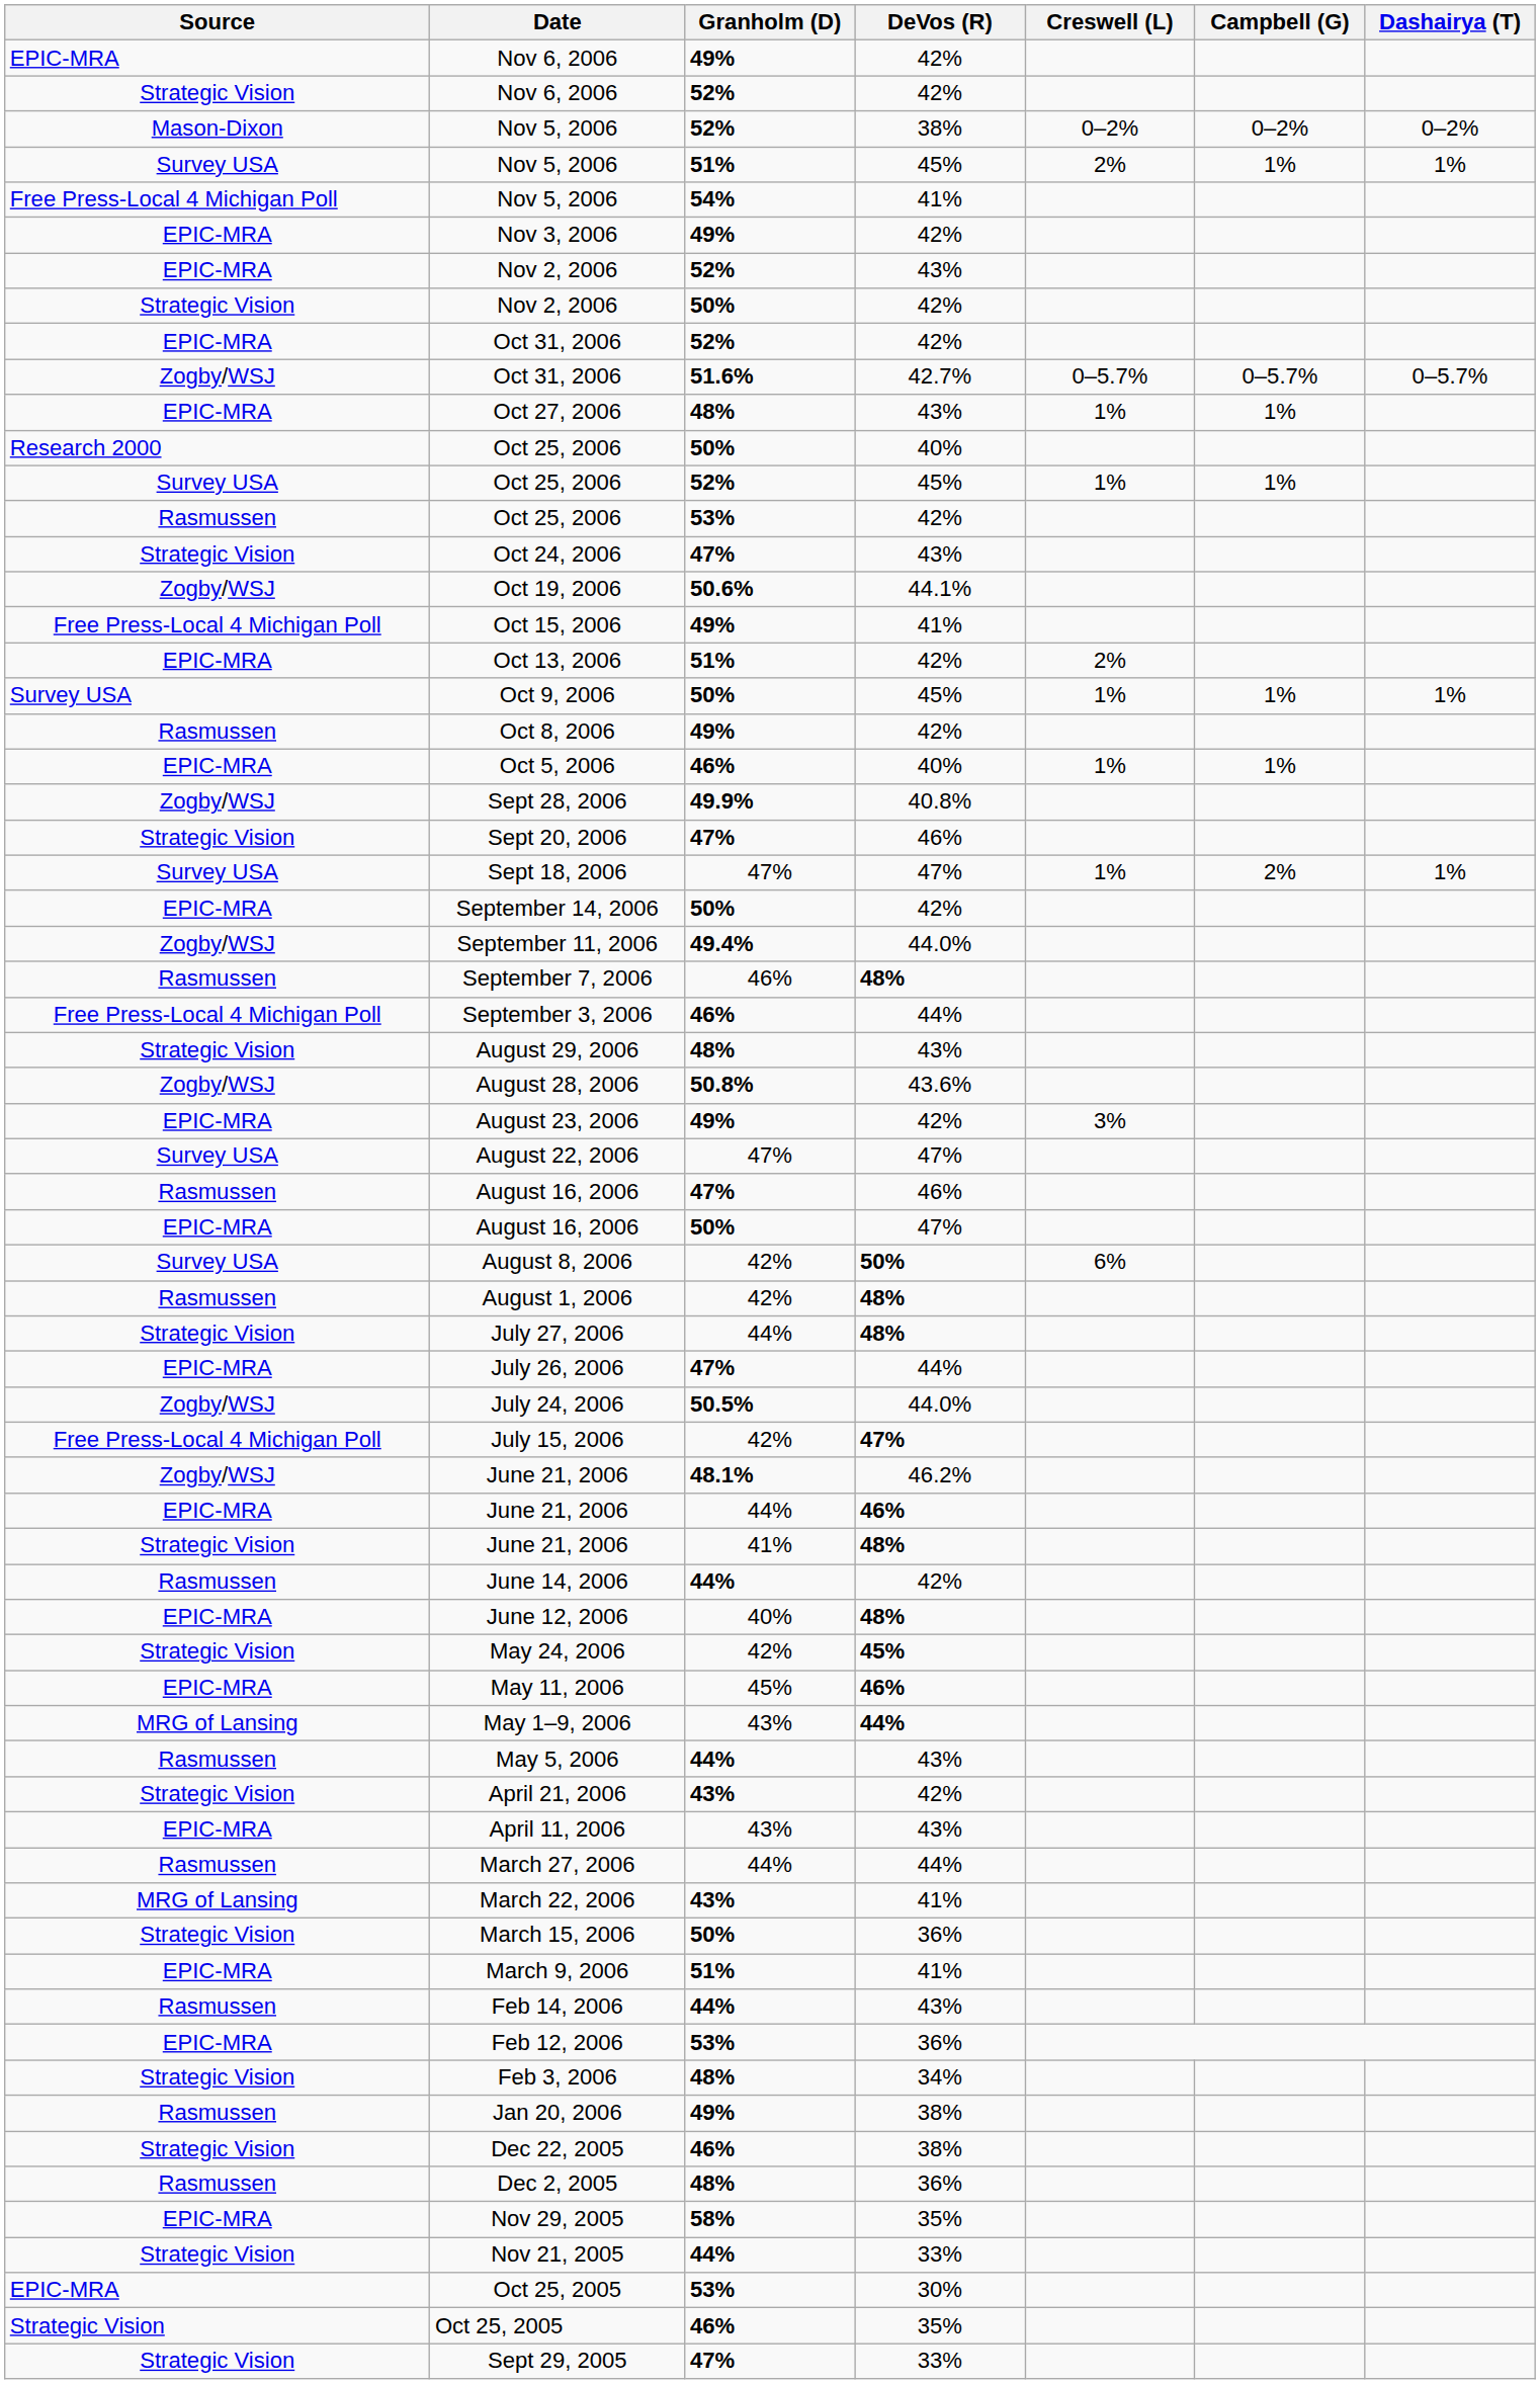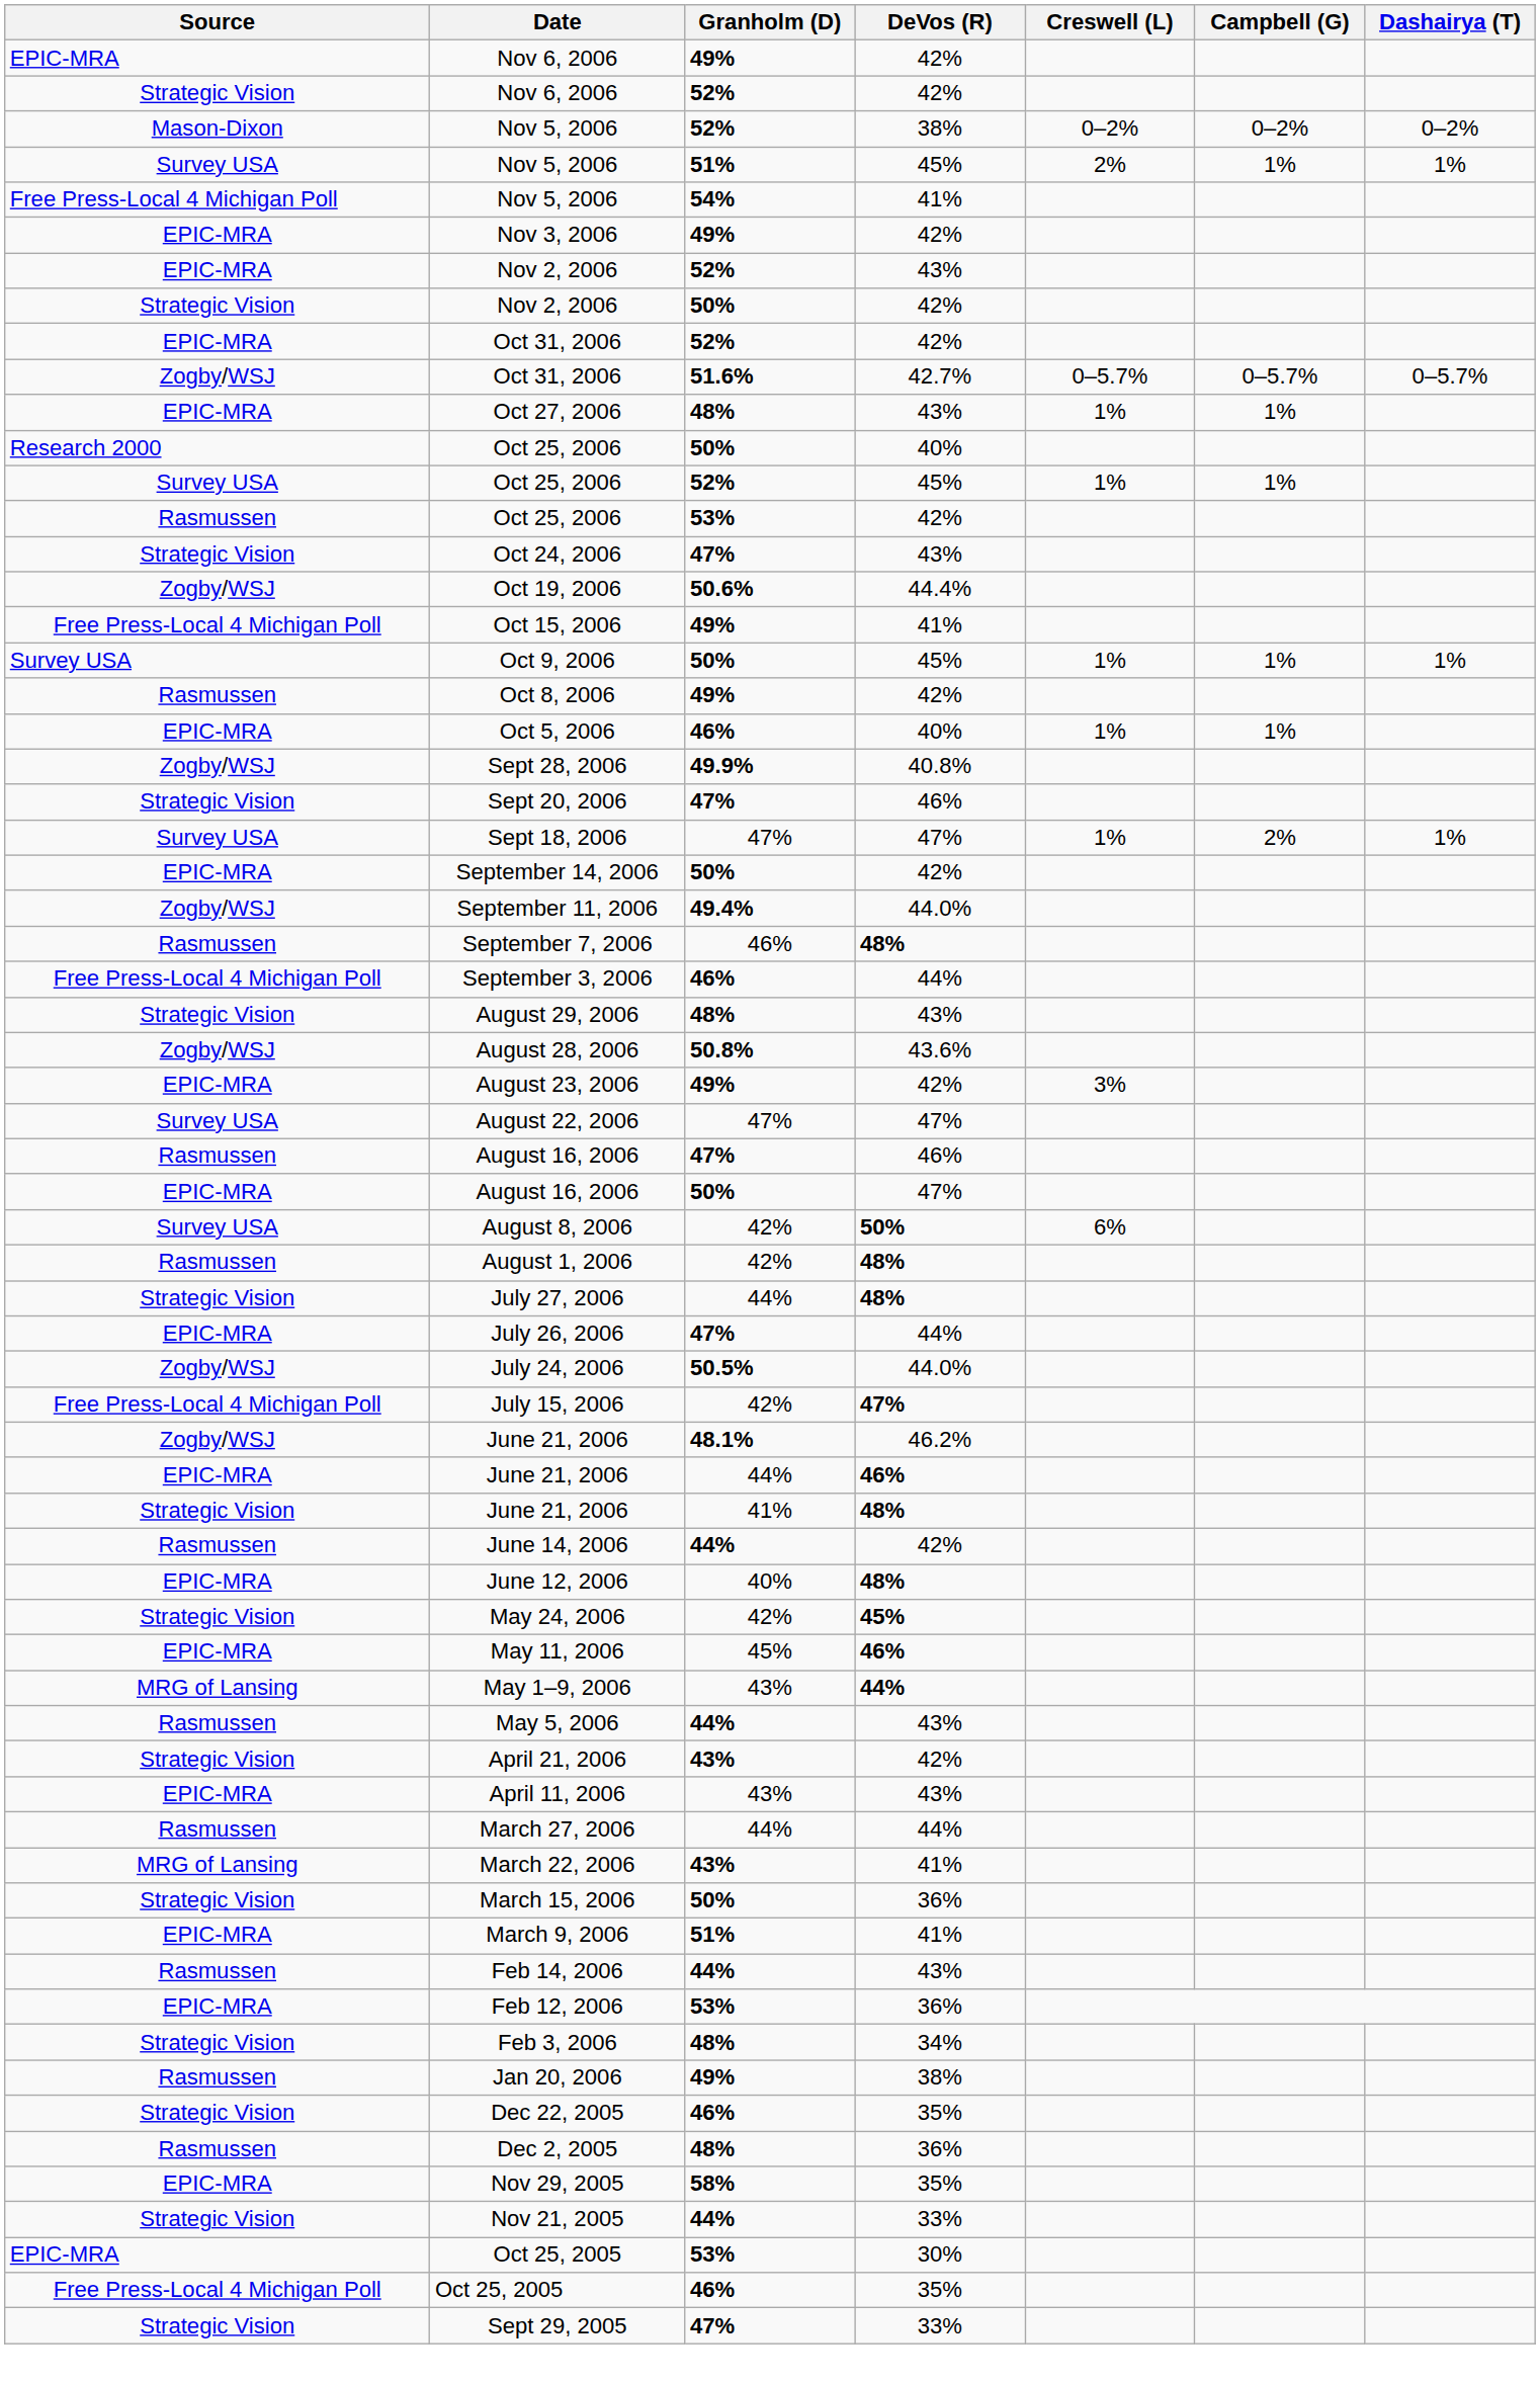Oct 19, 2006 | DeVos (R): 44.1% -> 44.4%
- row: EPIC-MRA | Oct 13, 2006 | 51% | 42% | 2%
Dec 22, 2005 | DeVos (R): 38% -> 35%
Oct 25, 2005 / 46% | Source: Strategic Vision -> Free Press-Local 4 Michigan Poll
